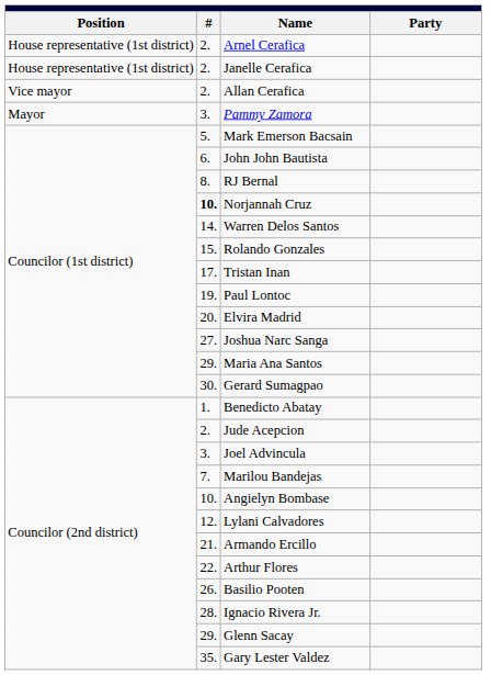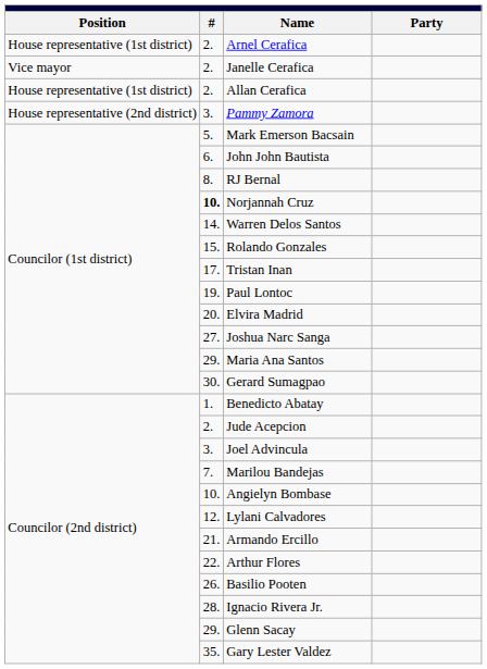Janelle Cerafica | column 1: House representative (1st district) -> Vice mayor
Allan Cerafica | column 1: Vice mayor -> House representative (1st district)
Pammy Zamora | column 1: Mayor -> House representative (2nd district)
